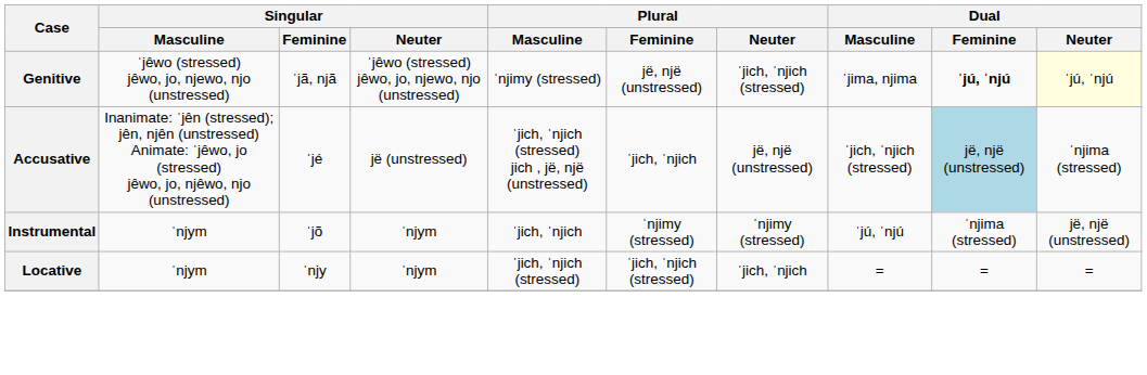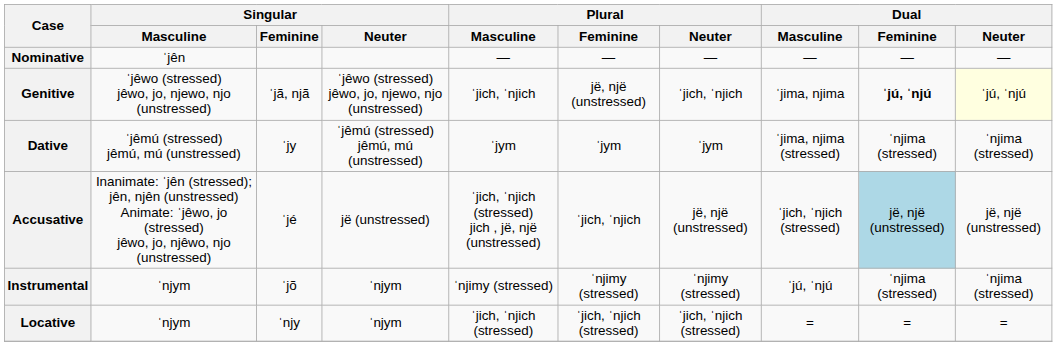+ row: Nominative | ˈjên | — | — | — | — | — | —
Genitive | Plural / Masculine: ˈnjimy (stressed) -> ˈjich, ˈnjich
Genitive | Plural / Neuter: ˈjich, ˈnjich (stressed) -> ˈjich, ˈnjich
+ row: Dative | ˈjêmú (stressed) jêmú, mú (unstressed) | ˈjy | ˈjêmú (stressed) jêmú, mú (unstressed) | ˈjym | ˈjym | ˈjym | ˈjima, njima (stressed) | ˈnjima (stressed) | ˈnjima (stressed)
Accusative | Dual / Neuter: ˈnjima (stressed) -> jë, një (unstressed)
Instrumental | Plural / Masculine: ˈjich, ˈnjich -> ˈnjimy (stressed)
Instrumental | Dual / Neuter: jë, një (unstressed) -> ˈnjima (stressed)
Locative | Plural / Neuter: ˈjich, ˈnjich -> ˈjich, ˈnjich (stressed)
